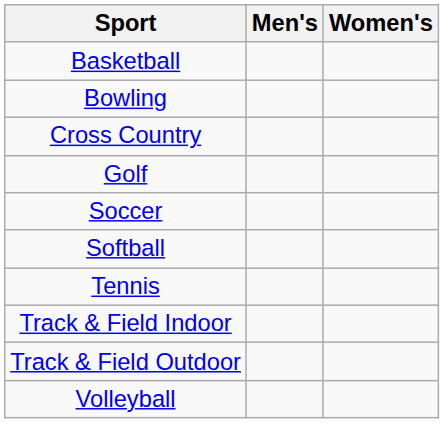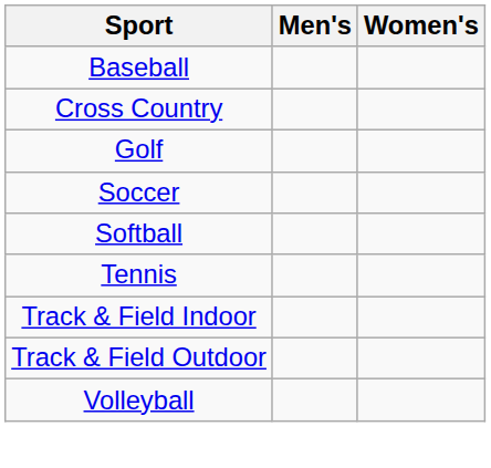+ row: Baseball
- row: Basketball
- row: Bowling
